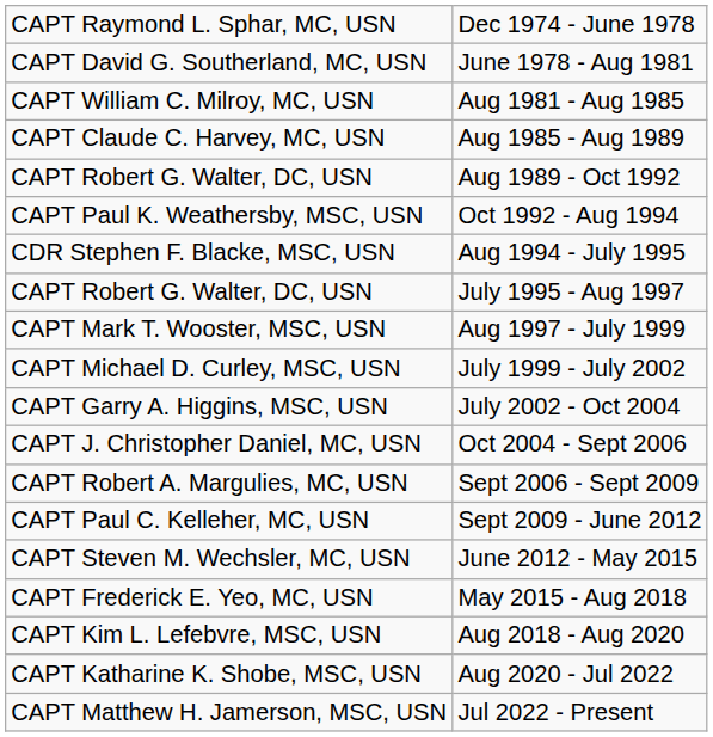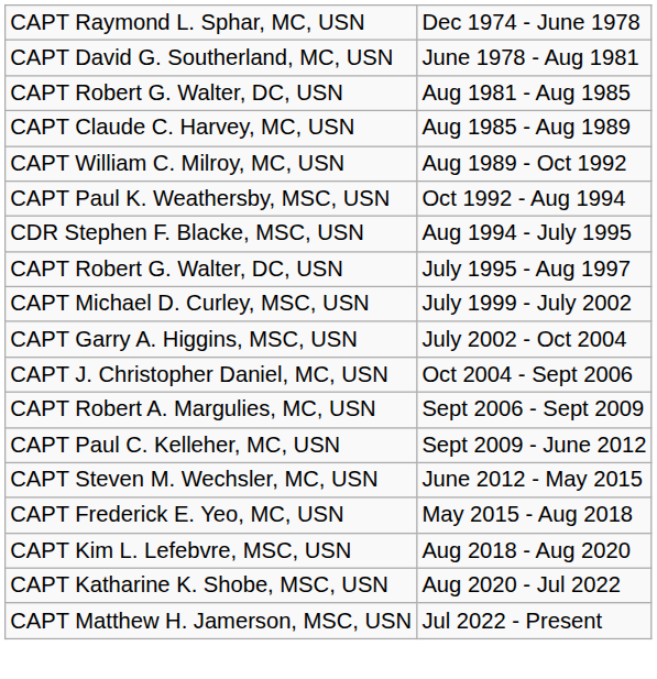Aug 1981 - Aug 1985 | column 1: CAPT William C. Milroy, MC, USN -> CAPT Robert G. Walter, DC, USN
Aug 1989 - Oct 1992 | column 1: CAPT Robert G. Walter, DC, USN -> CAPT William C. Milroy, MC, USN
- row: CAPT Mark T. Wooster, MSC, USN | Aug 1997 - July 1999
